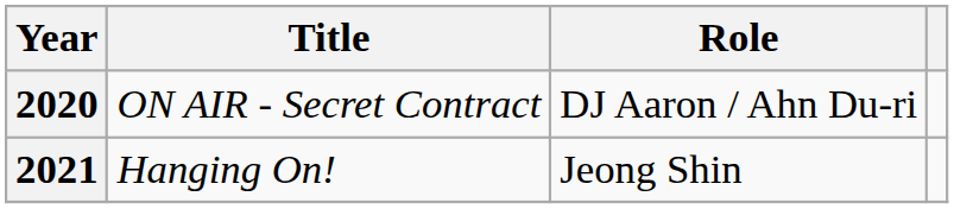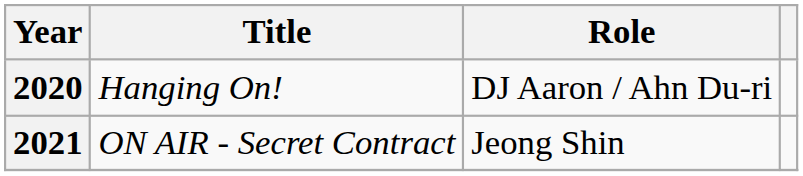2020 | Title: ON AIR - Secret Contract -> Hanging On!
2021 | Title: Hanging On! -> ON AIR - Secret Contract
